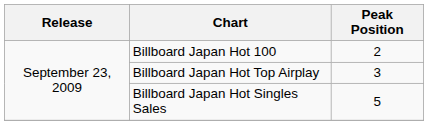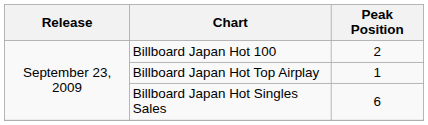Billboard Japan Hot Top Airplay | Peak Position: 3 -> 1
Billboard Japan Hot Singles Sales | Peak Position: 5 -> 6
